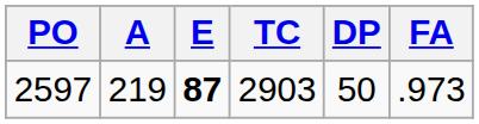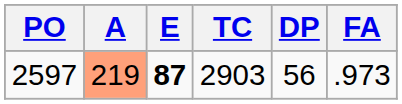2597 | A: no background -> lightsalmon background
2597 | DP: 50 -> 56
